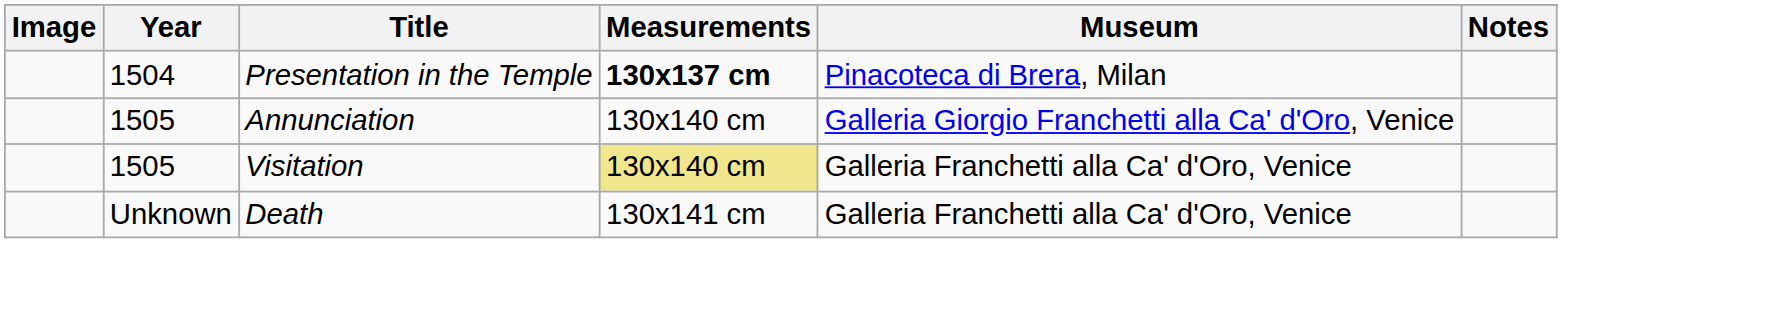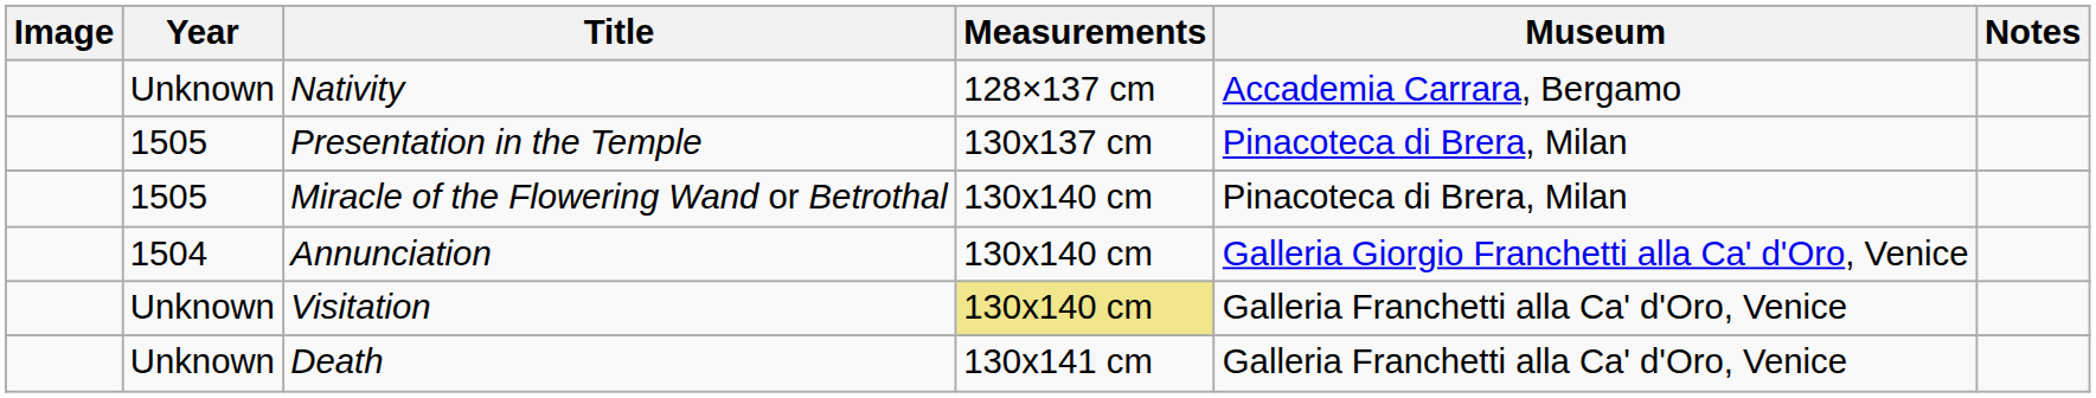+ row: Unknown | Nativity | 128×137 cm | Accademia Carrara, Bergamo
Presentation in the Temple | Year: 1504 -> 1505
Presentation in the Temple | Measurements: bold -> normal
+ row: 1505 | Miracle of the Flowering Wand or Betrothal | 130x140 cm | Pinacoteca di Brera, Milan
Annunciation | Year: 1505 -> 1504
Visitation | Year: 1505 -> Unknown
